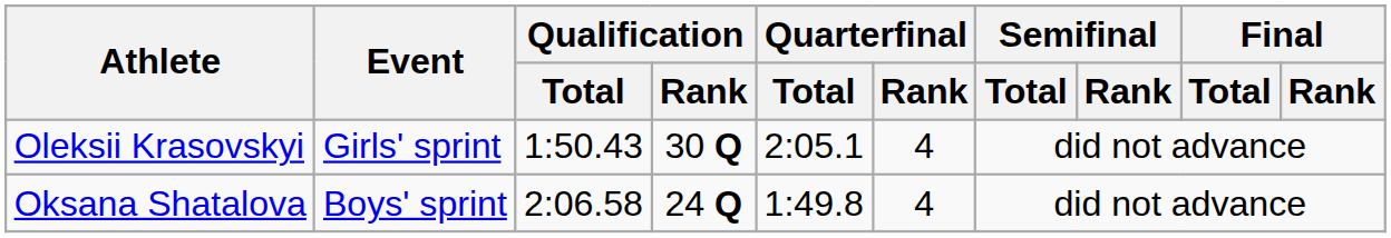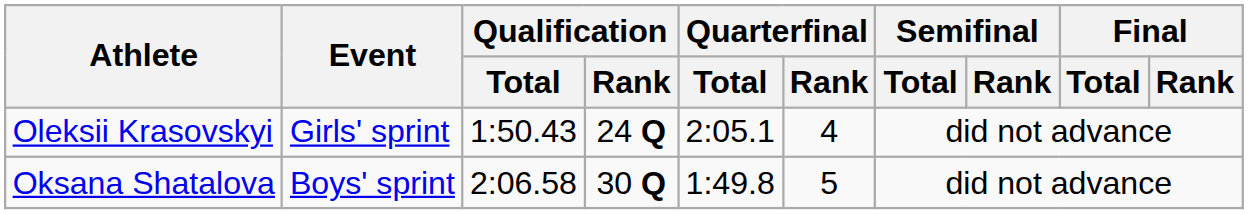Oleksii Krasovskyi | Qualification / Rank: 30 Q -> 24 Q
Oksana Shatalova | Qualification / Rank: 24 Q -> 30 Q
Oksana Shatalova | Quarterfinal / Rank: 4 -> 5
